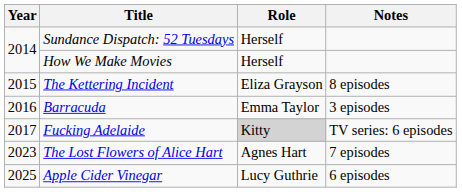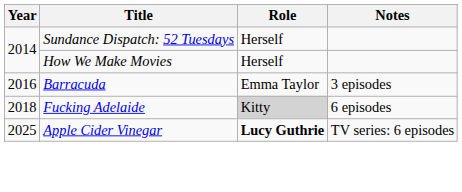- row: 2015 | The Kettering Incident | Eliza Grayson | 8 episodes
Fucking Adelaide | Year: 2017 -> 2018
Fucking Adelaide | Notes: TV series: 6 episodes -> 6 episodes
- row: 2023 | The Lost Flowers of Alice Hart | Agnes Hart | 7 episodes
Apple Cider Vinegar | Role: normal -> bold
Apple Cider Vinegar | Notes: 6 episodes -> TV series: 6 episodes
